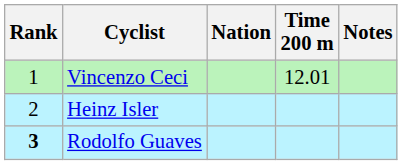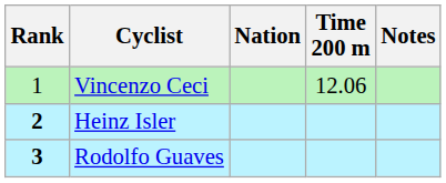Vincenzo Ceci | Time 200 m: 12.01 -> 12.06
Heinz Isler | Rank: normal -> bold
